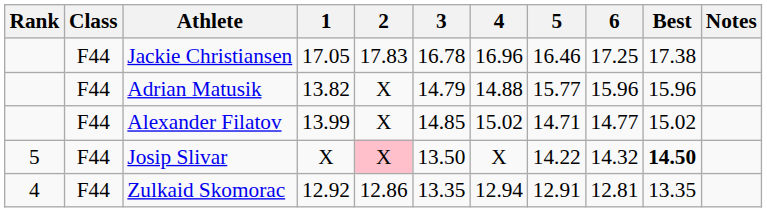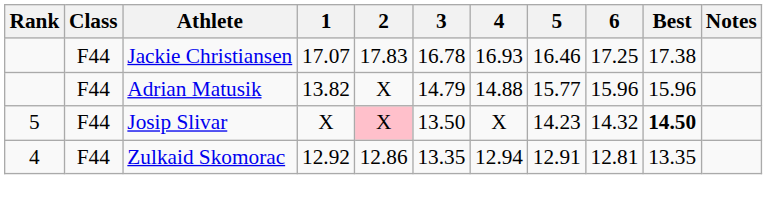Jackie Christiansen | 1: 17.05 -> 17.07
Jackie Christiansen | 4: 16.96 -> 16.93
- row: F44 | Alexander Filatov | 13.99 | X | 14.85 | 15.02 | 14.71 | 14.77 | 15.02
Josip Slivar | 5: 14.22 -> 14.23
